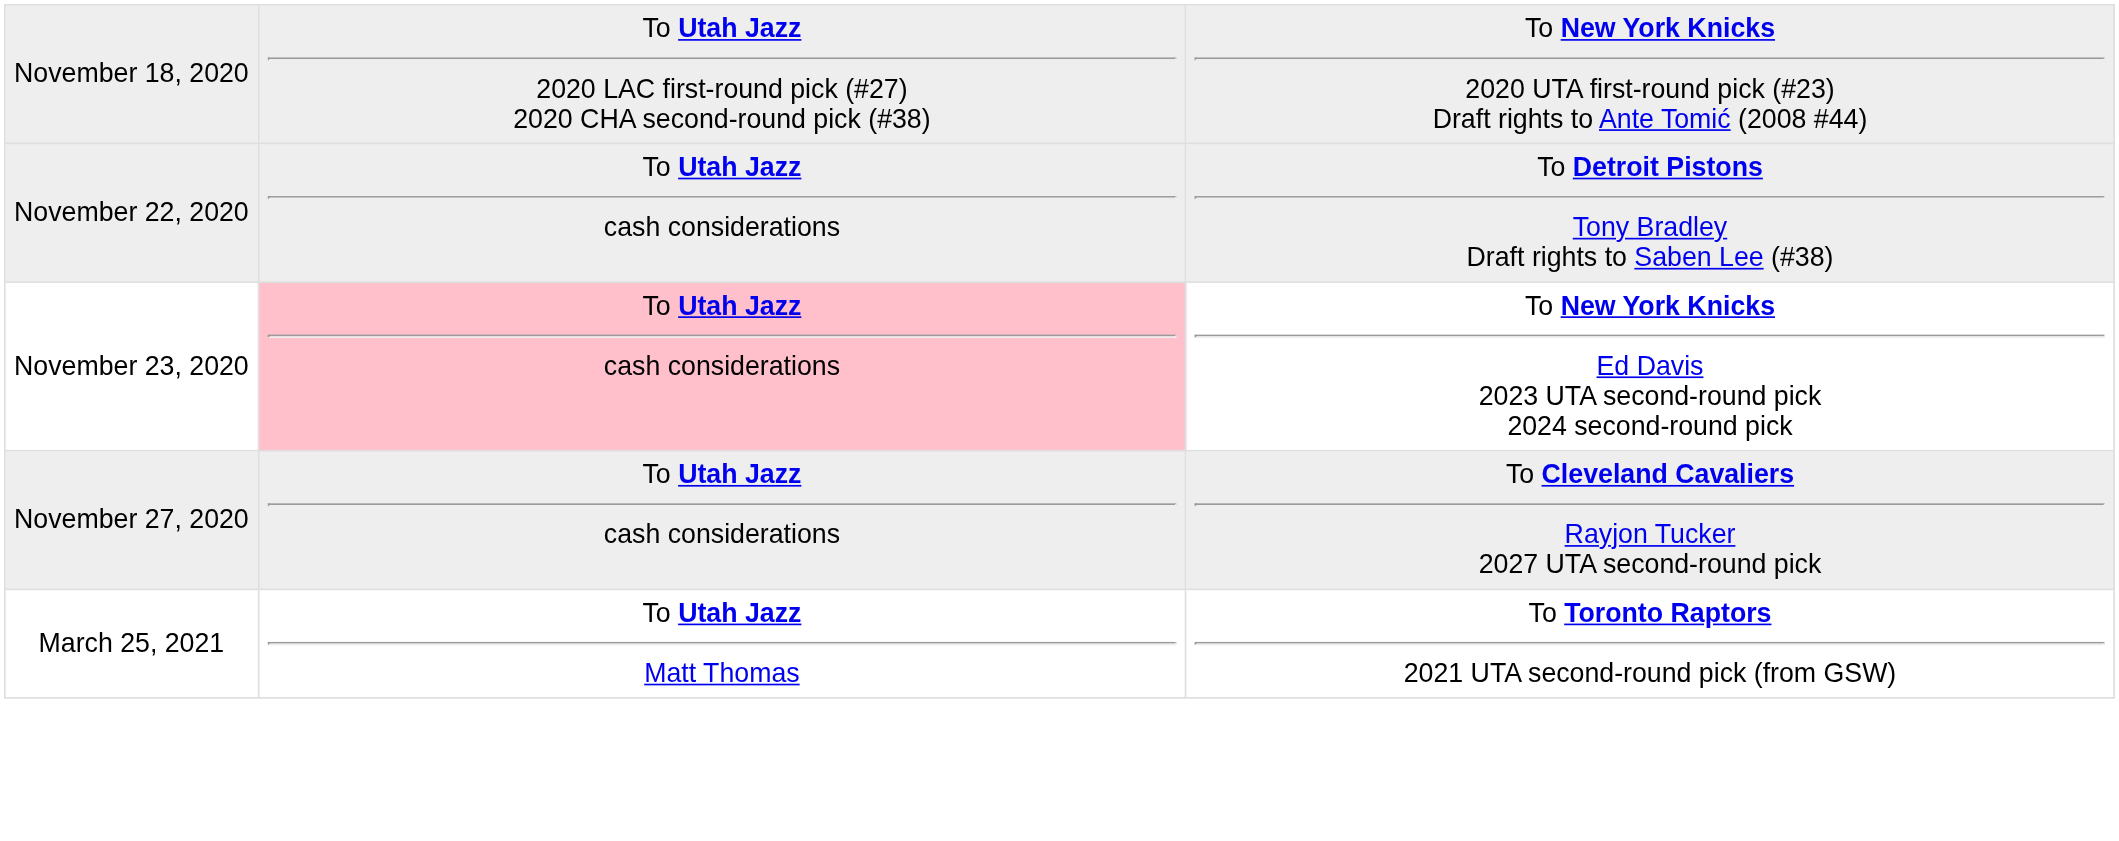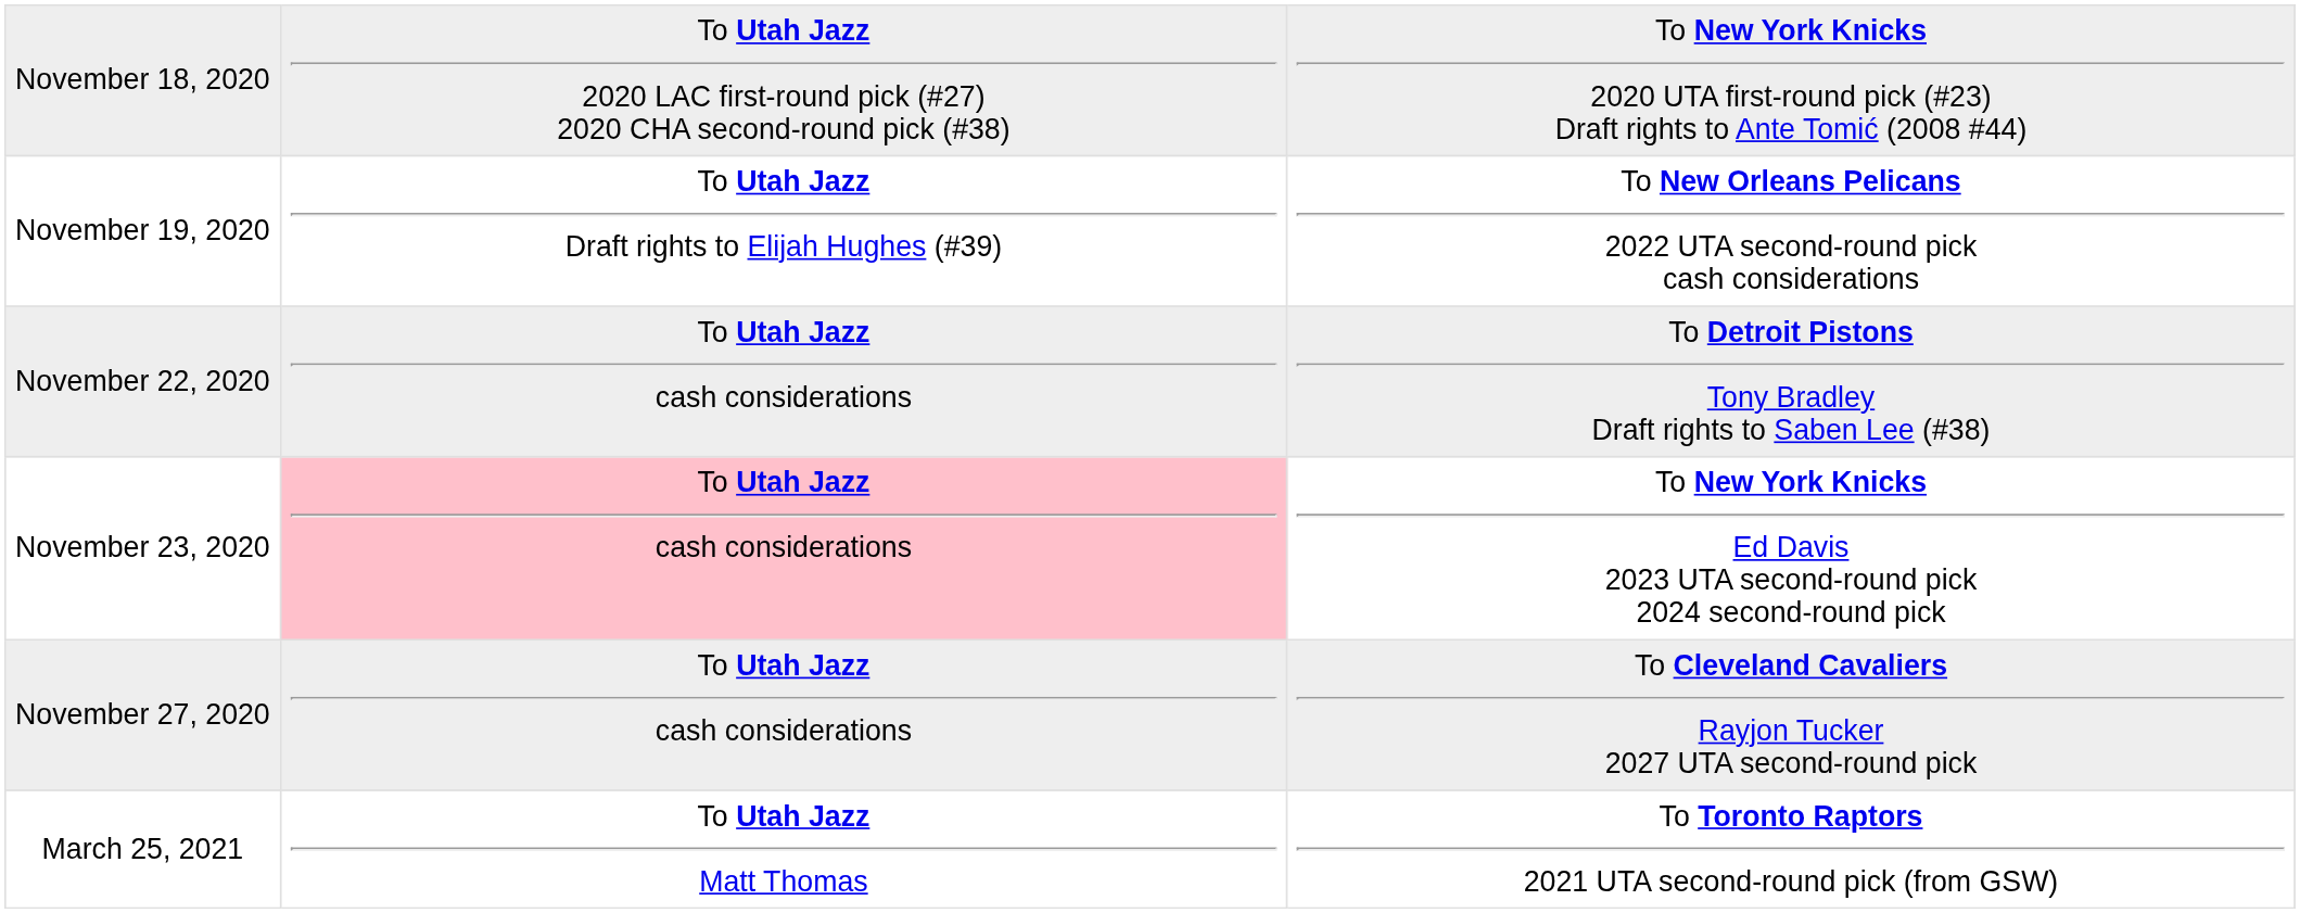+ row: November 19, 2020 | To Utah Jazz Draft rights to Elijah Hughes (#39) | To New Orleans Pelicans 2022 UTA second-round pick cash considerations
